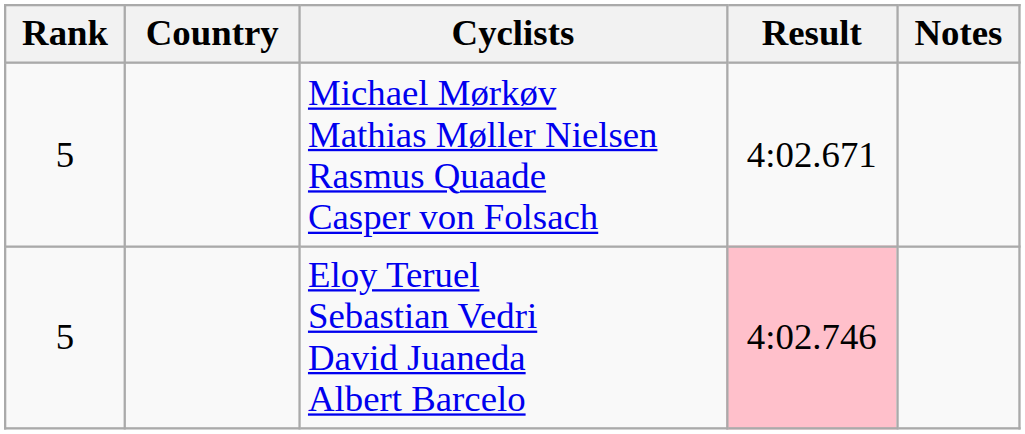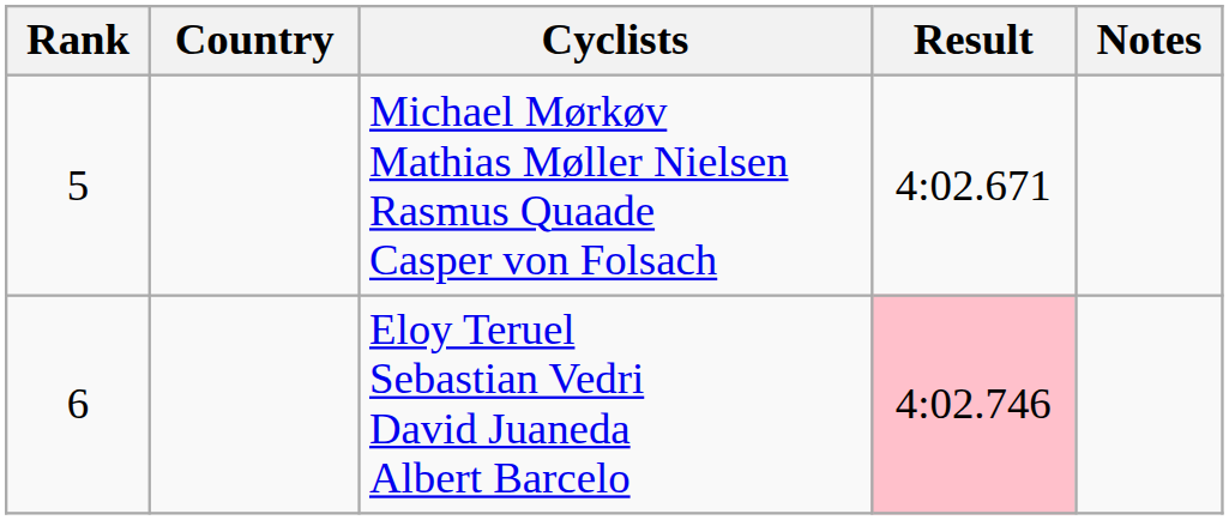Eloy Teruel Sebastian Vedri David Juaneda Albert Barcelo | Rank: 5 -> 6
